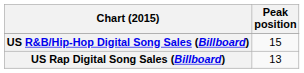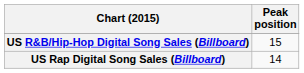US Rap Digital Song Sales (Billboard) | Peak position: 13 -> 14
